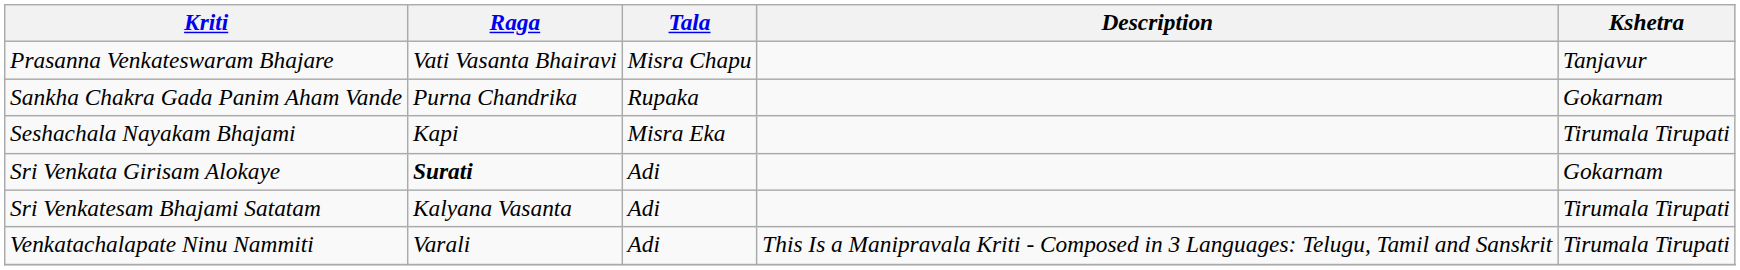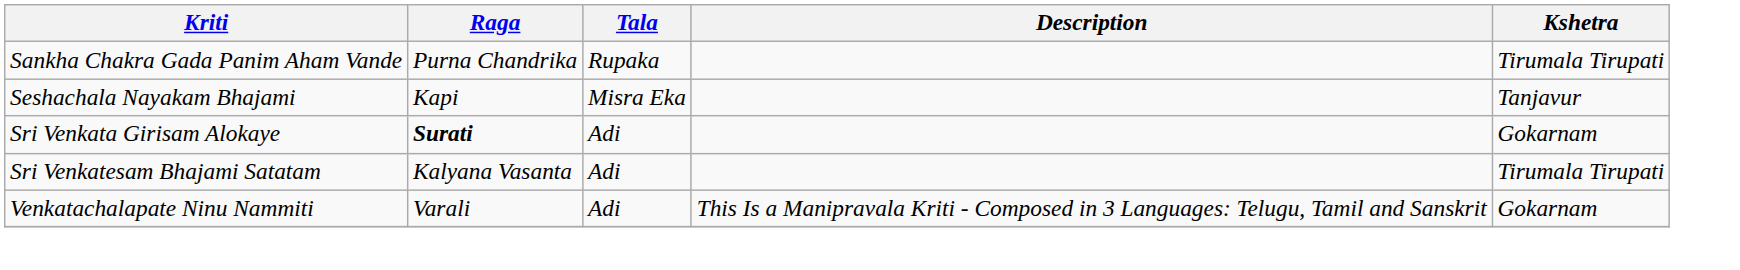- row: Prasanna Venkateswaram Bhajare | Vati Vasanta Bhairavi | Misra Chapu | Tanjavur
Sankha Chakra Gada Panim Aham Vande | Kshetra: Gokarnam -> Tirumala Tirupati
Seshachala Nayakam Bhajami | Kshetra: Tirumala Tirupati -> Tanjavur
Venkatachalapate Ninu Nammiti | Kshetra: Tirumala Tirupati -> Gokarnam
